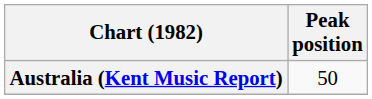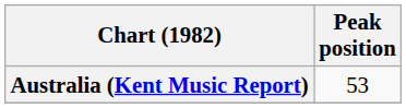Australia (Kent Music Report) | Peak position: 50 -> 53
